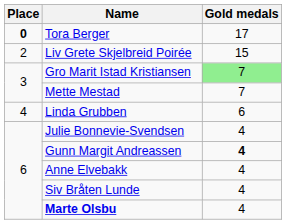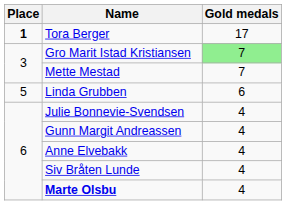Tora Berger | Place: 0 -> 1
- row: 2 | Liv Grete Skjelbreid Poirée | 15
Linda Grubben | Place: 4 -> 5
Gunn Margit Andreassen | Gold medals: bold -> normal
